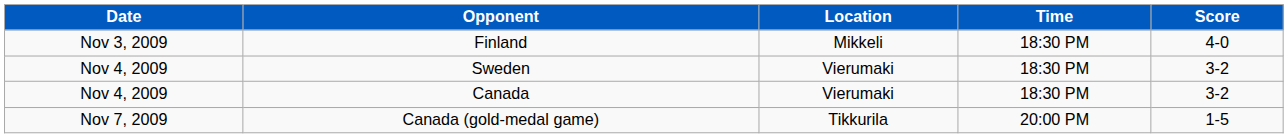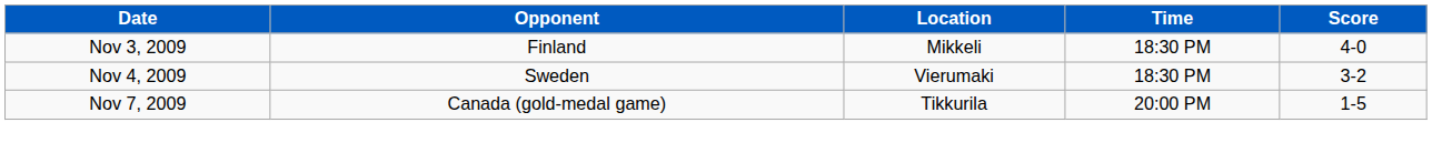- row: Nov 4, 2009 | Canada | Vierumaki | 18:30 PM | 3-2
